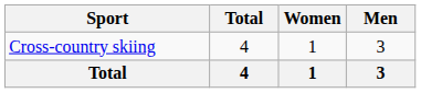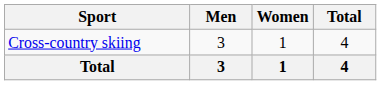columns swapped: Men <-> Total
